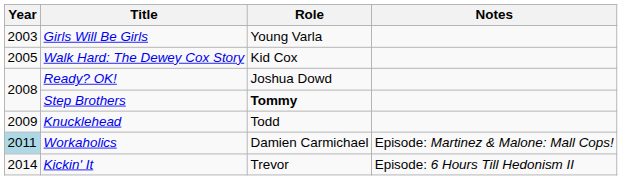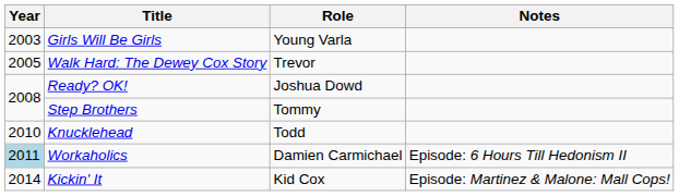Walk Hard: The Dewey Cox Story | Role: Kid Cox -> Trevor
Step Brothers | Role: bold -> normal
Knucklehead | Year: 2009 -> 2010
Workaholics | Notes: Episode: Martinez & Malone: Mall Cops! -> Episode: 6 Hours Till Hedonism II
Kickin' It | Role: Trevor -> Kid Cox
Kickin' It | Notes: Episode: 6 Hours Till Hedonism II -> Episode: Martinez & Malone: Mall Cops!
